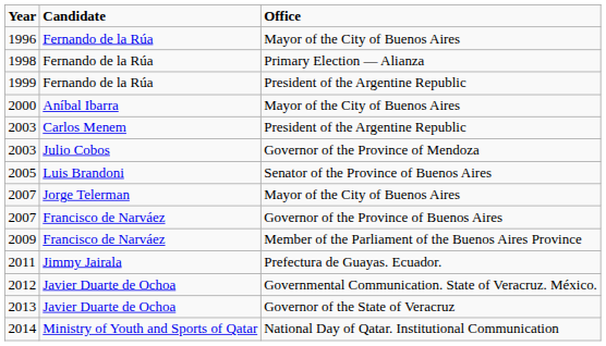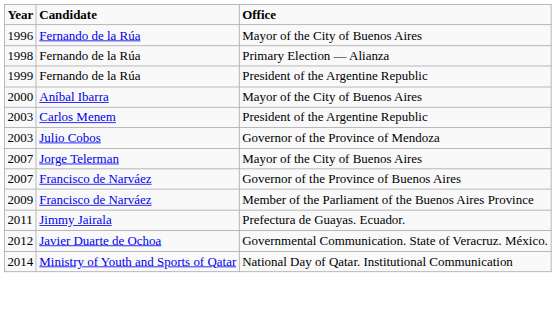- row: 2005 | Luis Brandoni | Senator of the Province of Buenos Aires
- row: 2013 | Javier Duarte de Ochoa | Governor of the State of Veracruz
